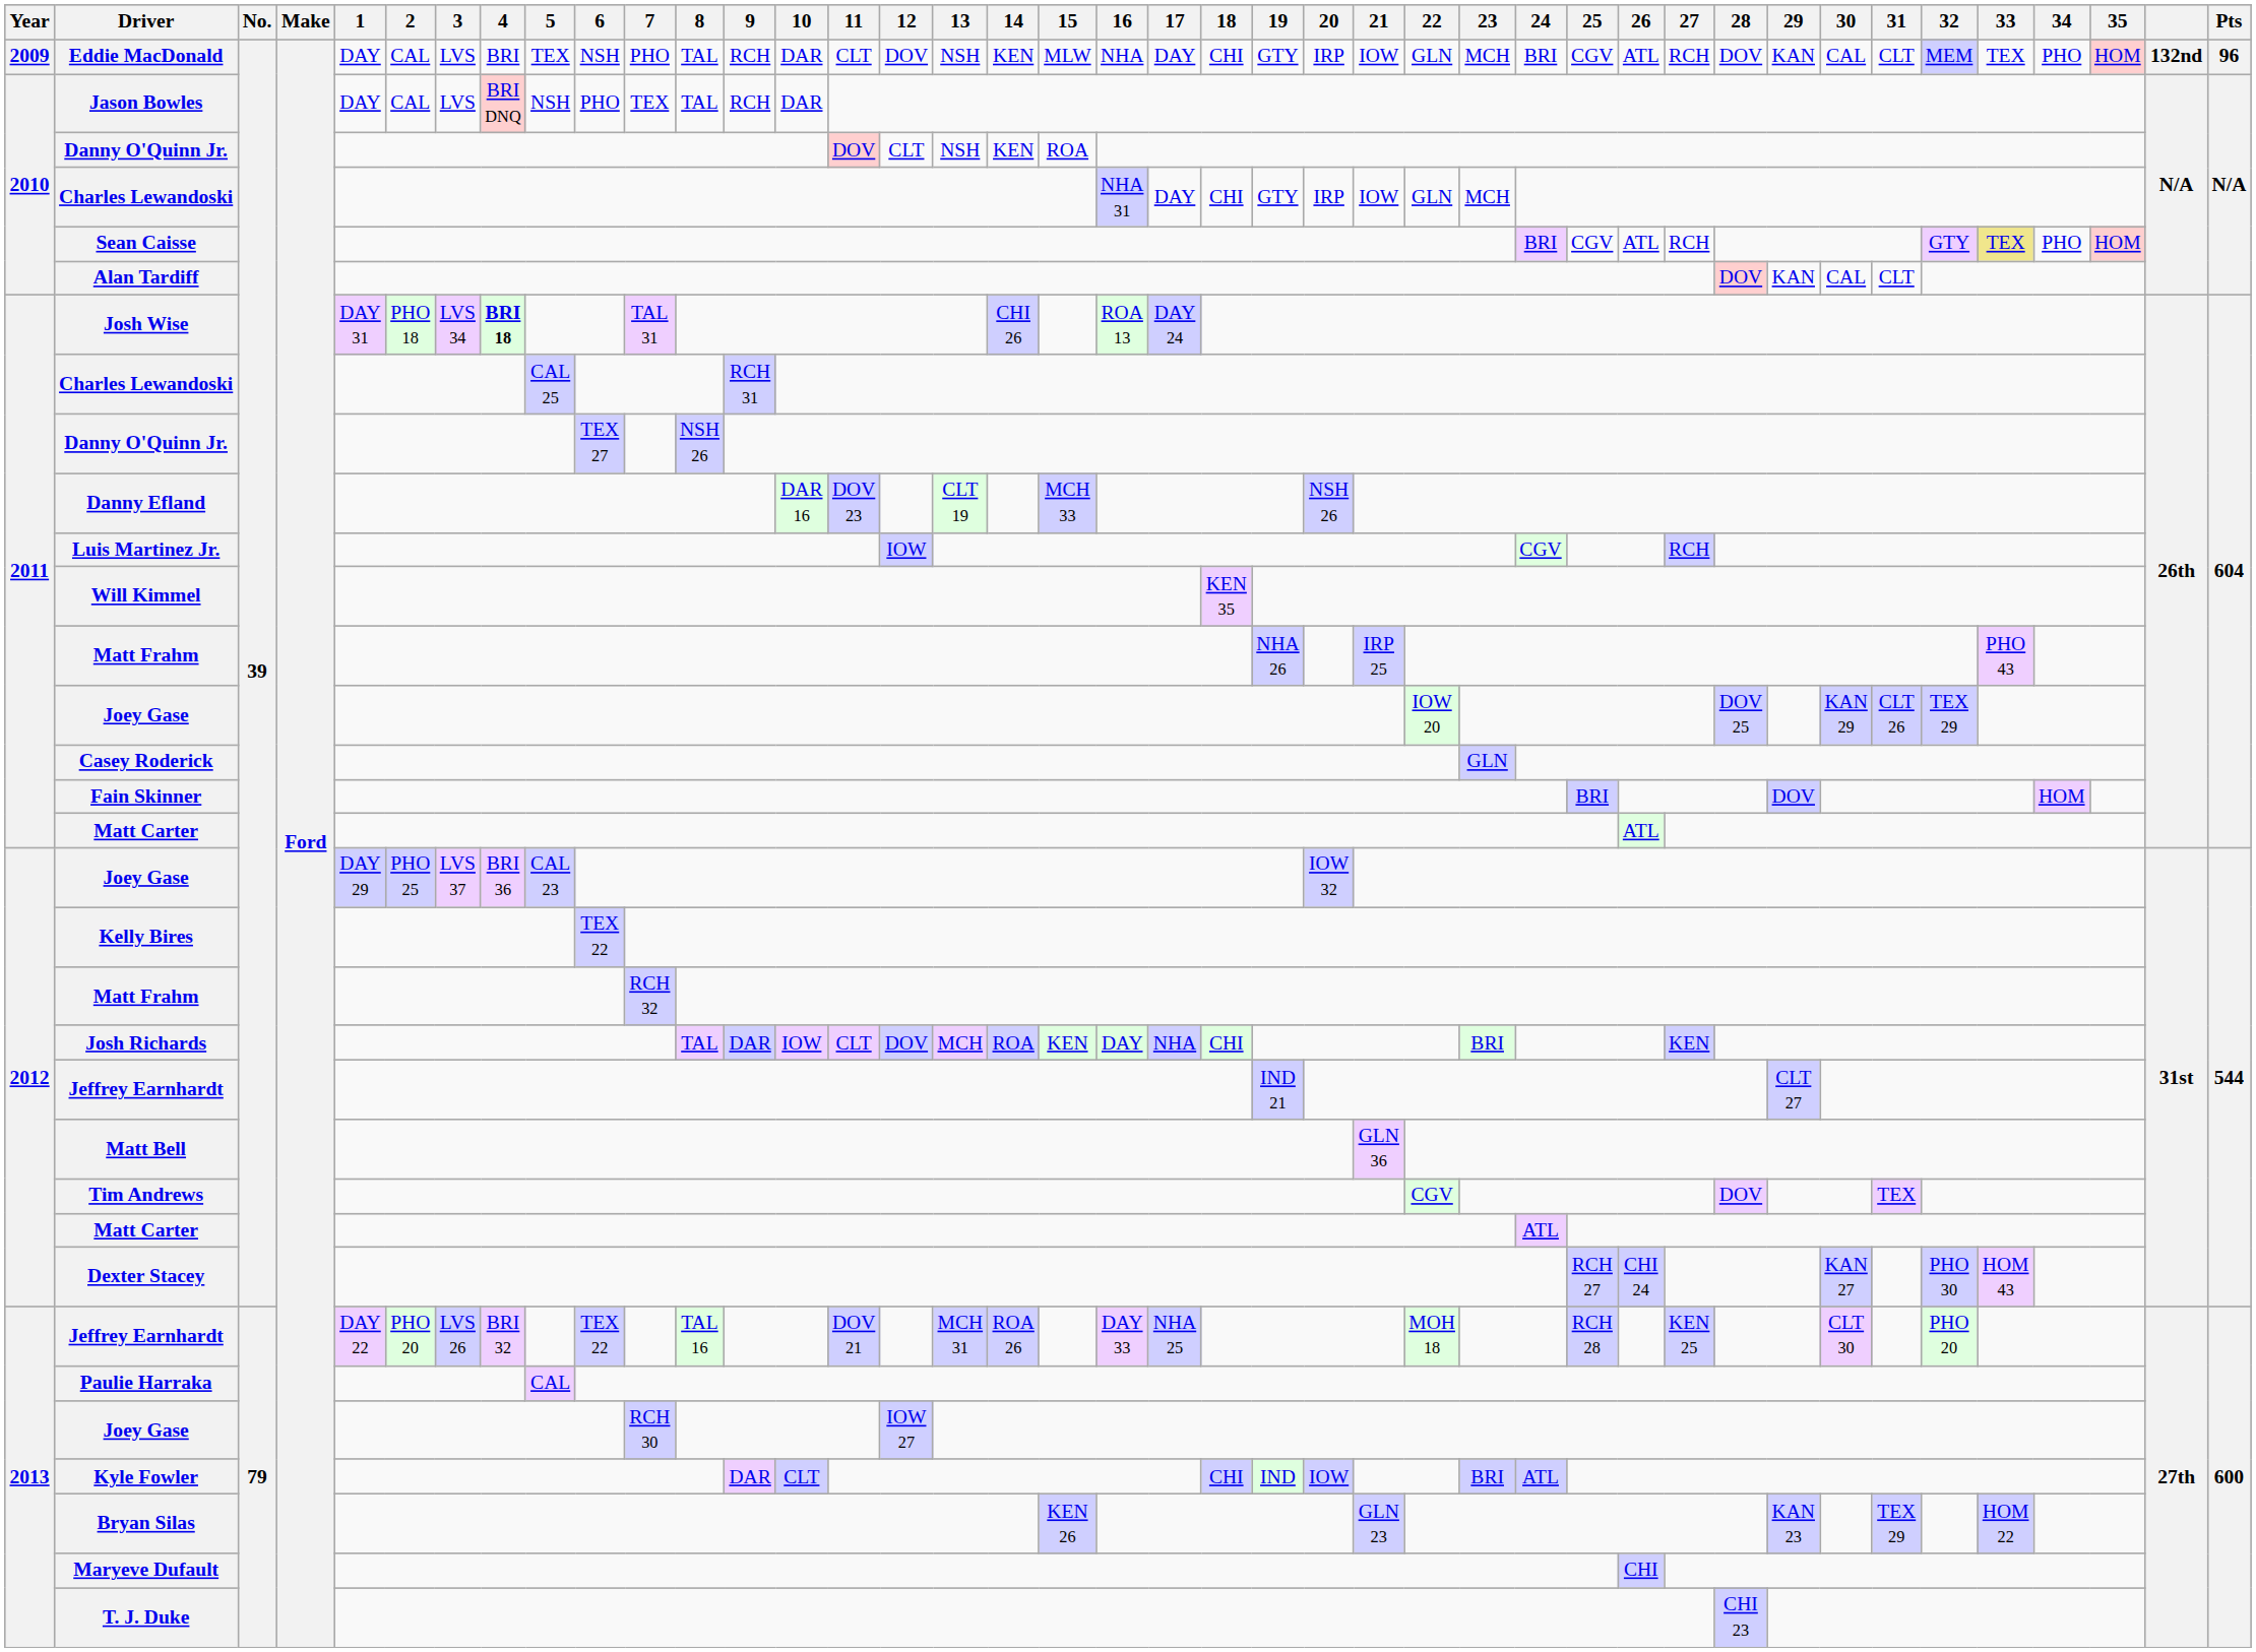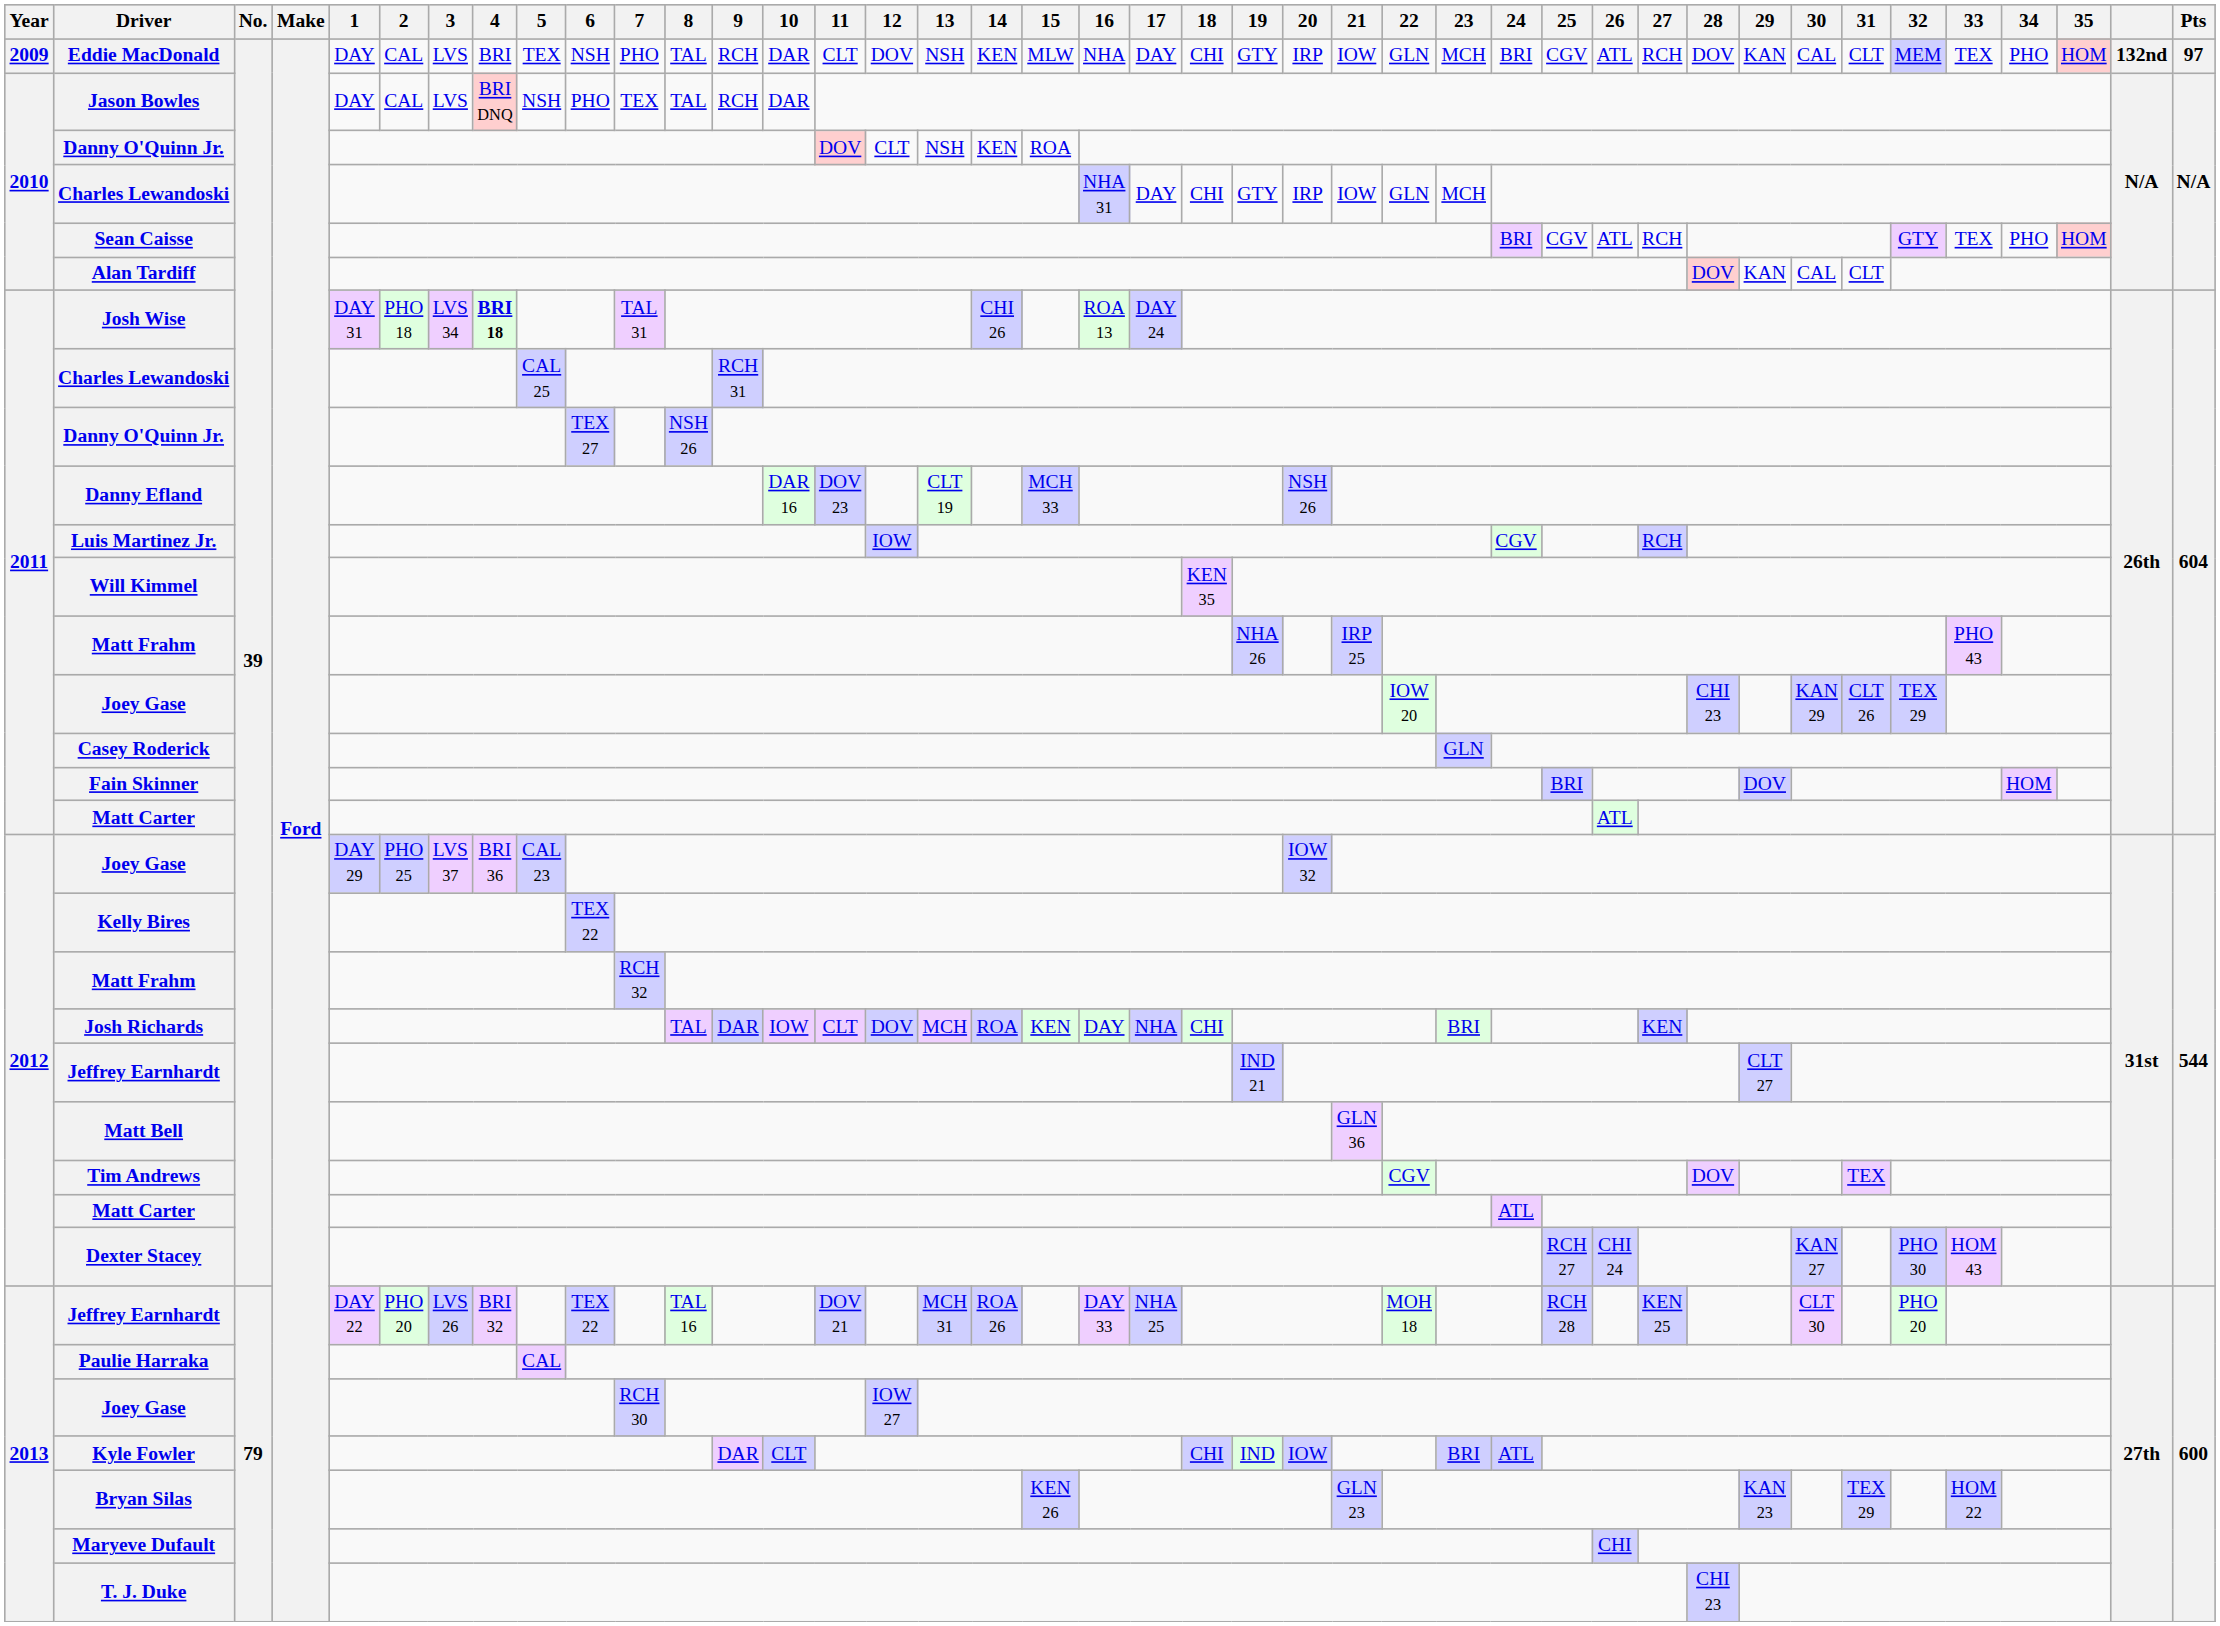Eddie MacDonald | Pts: 96 -> 97
Sean Caisse | 33: khaki background -> no background
2011 / Joey Gase | 28: DOV 25 -> CHI 23
